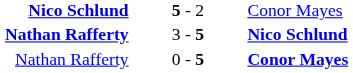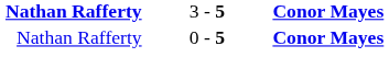- row: Nico Schlund | 5 - 2 | Conor Mayes
3 - 5 | column 3: Nico Schlund -> Conor Mayes
